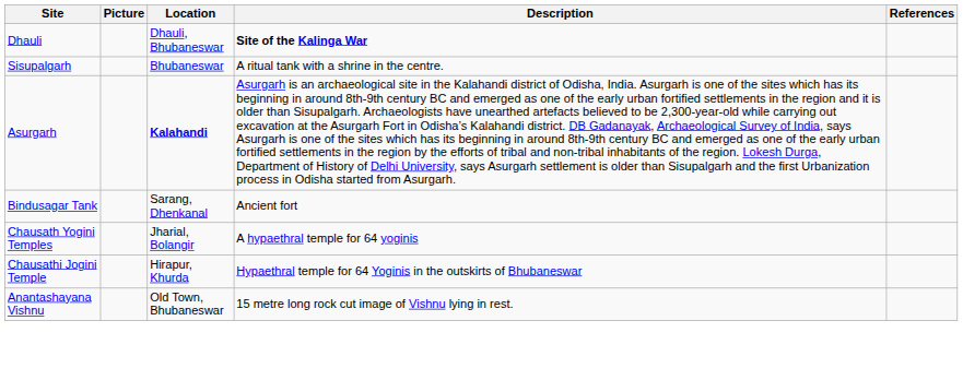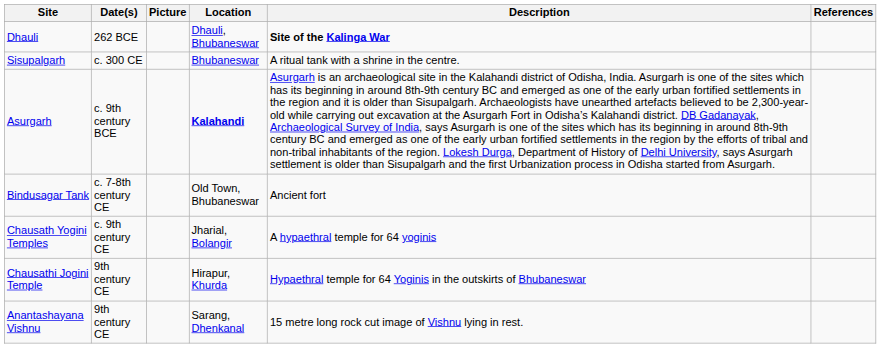+ column: Date(s) | 262 BCE | c. 300 CE | c. 9th century BCE | c. 7-8th century CE | c. 9th century CE | 9th century CE | 9th century CE
Bindusagar Tank | Location: Sarang, Dhenkanal -> Old Town, Bhubaneswar
Anantashayana Vishnu | Location: Old Town, Bhubaneswar -> Sarang, Dhenkanal
